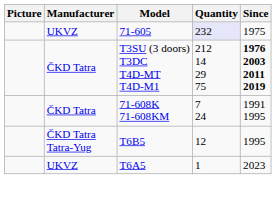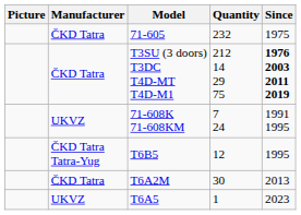71-605 | Manufacturer: UKVZ -> ČKD Tatra
71-605 | Quantity: lavender background -> no background
71-608K 71-608KM | Manufacturer: ČKD Tatra -> UKVZ
+ row: ČKD Tatra | T6A2M | 30 | 2013
